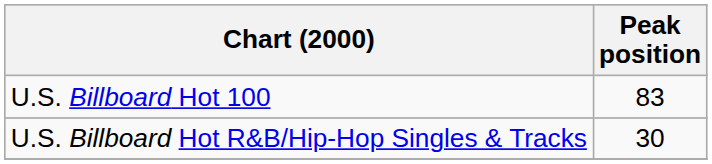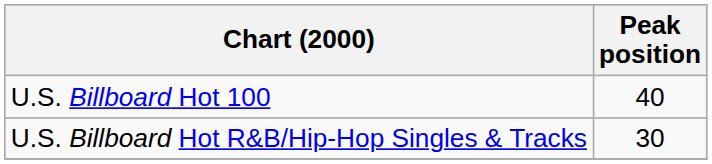U.S. Billboard Hot 100 | Peak position: 83 -> 40
